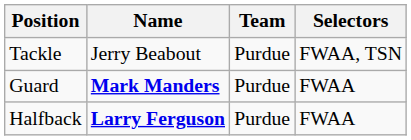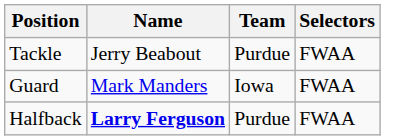Tackle | Selectors: FWAA, TSN -> FWAA
Guard | Name: bold -> normal
Guard | Team: Purdue -> Iowa
